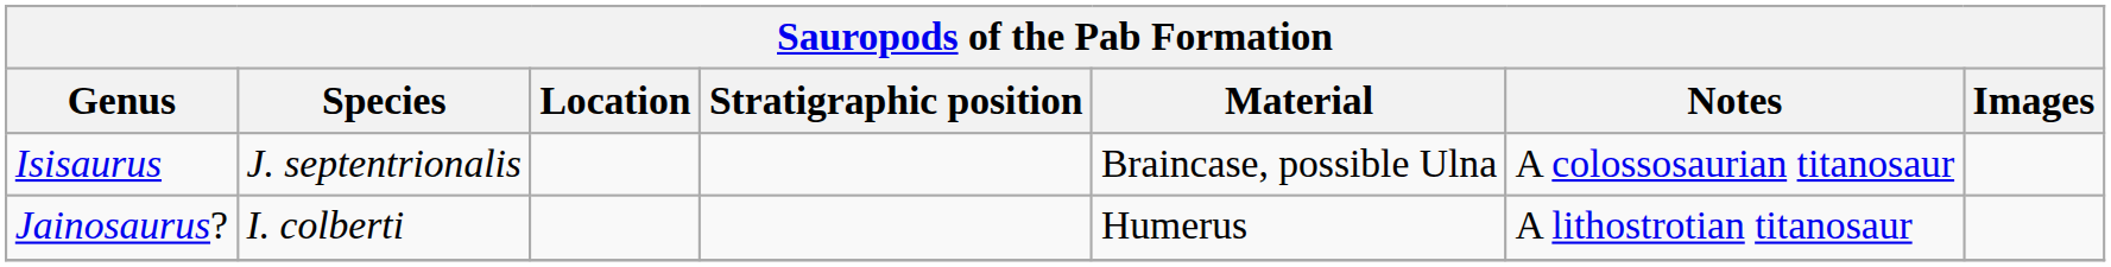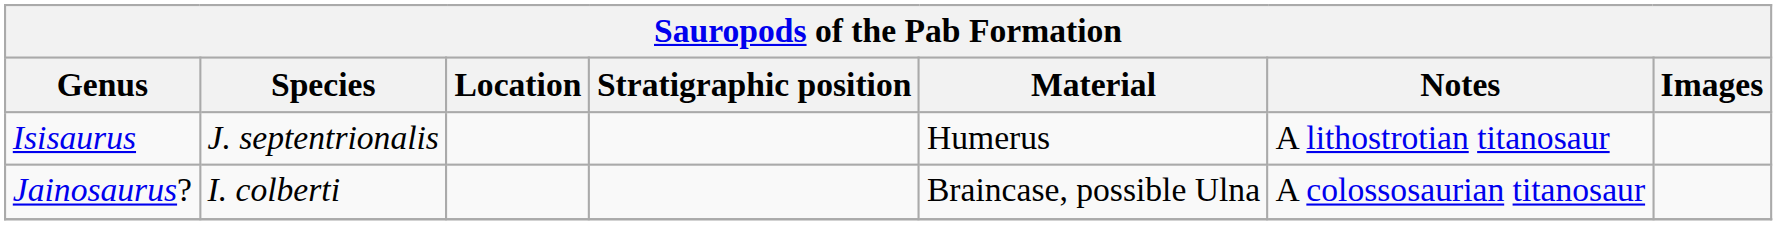Isisaurus | Material: Braincase, possible Ulna -> Humerus
Isisaurus | Notes: A colossosaurian titanosaur -> A lithostrotian titanosaur
Jainosaurus? | Material: Humerus -> Braincase, possible Ulna
Jainosaurus? | Notes: A lithostrotian titanosaur -> A colossosaurian titanosaur
